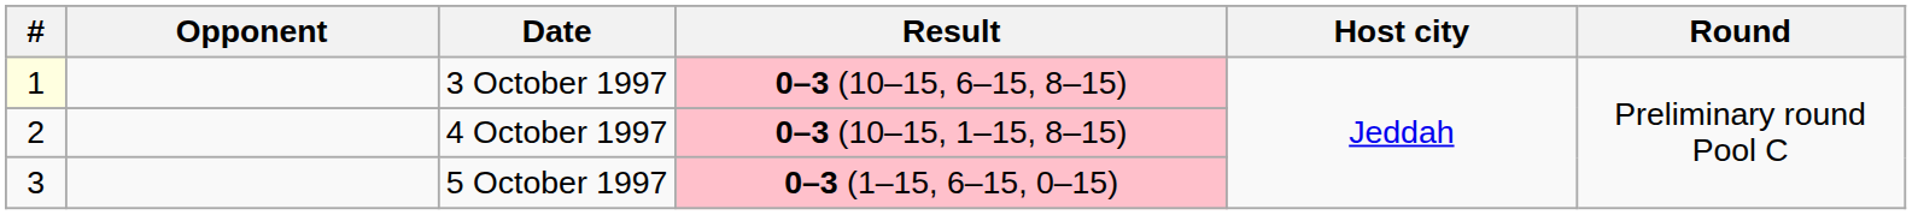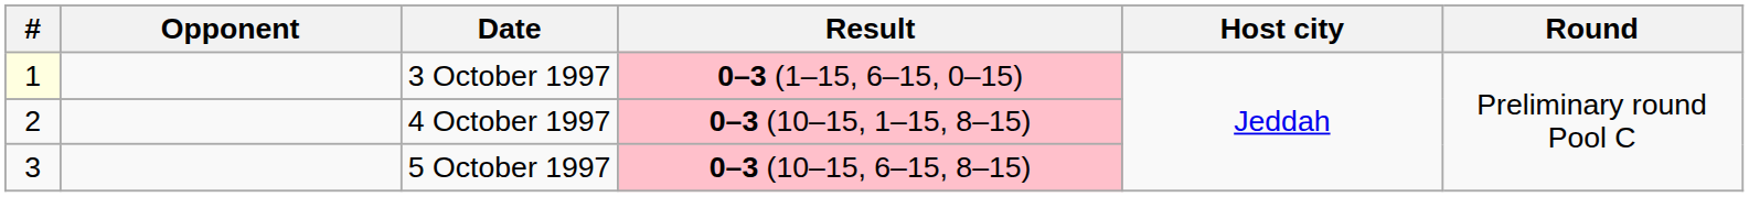3 October 1997 | Result: 0–3 (10–15, 6–15, 8–15) -> 0–3 (1–15, 6–15, 0–15)
5 October 1997 | Result: 0–3 (1–15, 6–15, 0–15) -> 0–3 (10–15, 6–15, 8–15)
